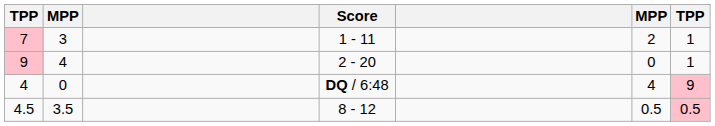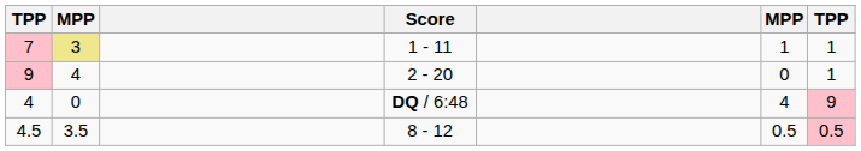7 | column 2: no background -> khaki background
7 | column 6: 2 -> 1
